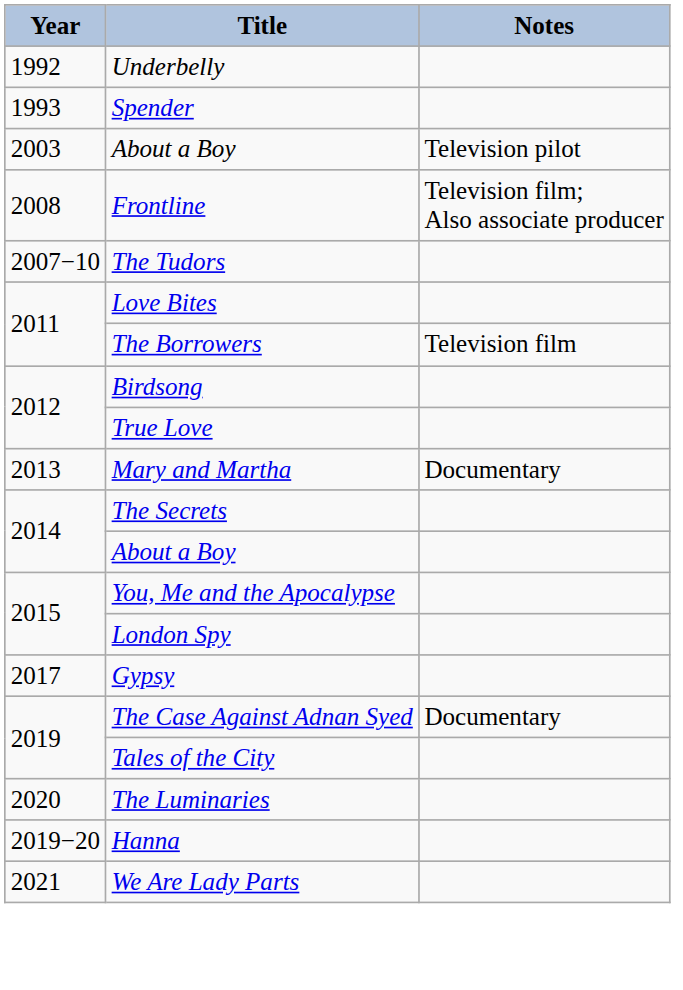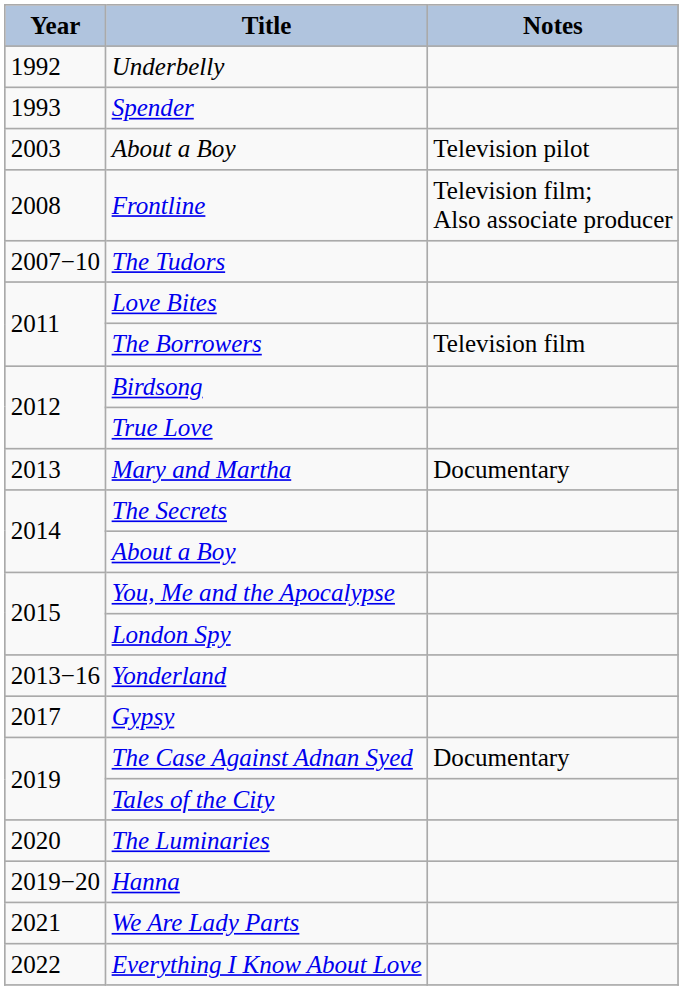+ row: 2013−16 | Yonderland
+ row: 2022 | Everything I Know About Love
